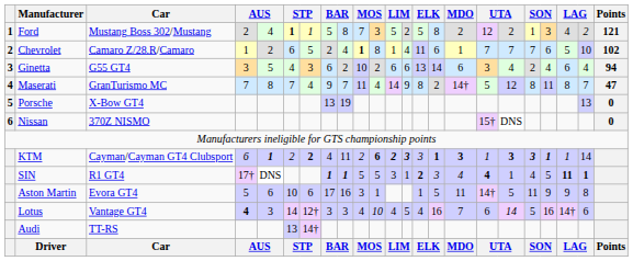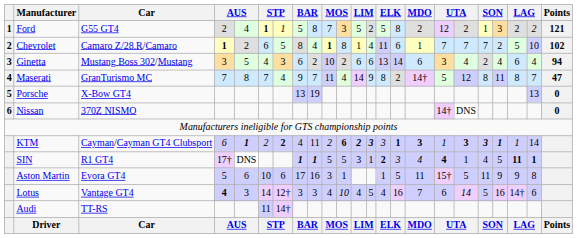Ford | Car: Mustang Boss 302/Mustang -> G55 GT4
Ford | column 21: 4 -> 2
Chevrolet | column 4: normal -> bold
Chevrolet | column 8: 2 -> 8
Chevrolet | column 20: 6 -> 2
Ginetta | Car: G55 GT4 -> Mustang Boss 302/Mustang
Nissan | column 17: 15† -> 14†
Aston Martin | column 17: 14† -> 15†
Audi | column 6: 13 -> 11
